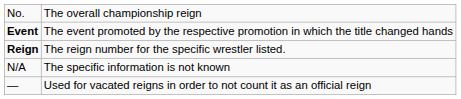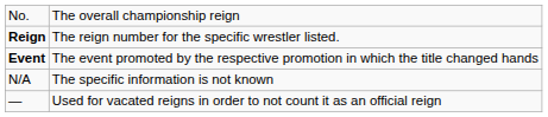rows swapped: Reign <-> Event
